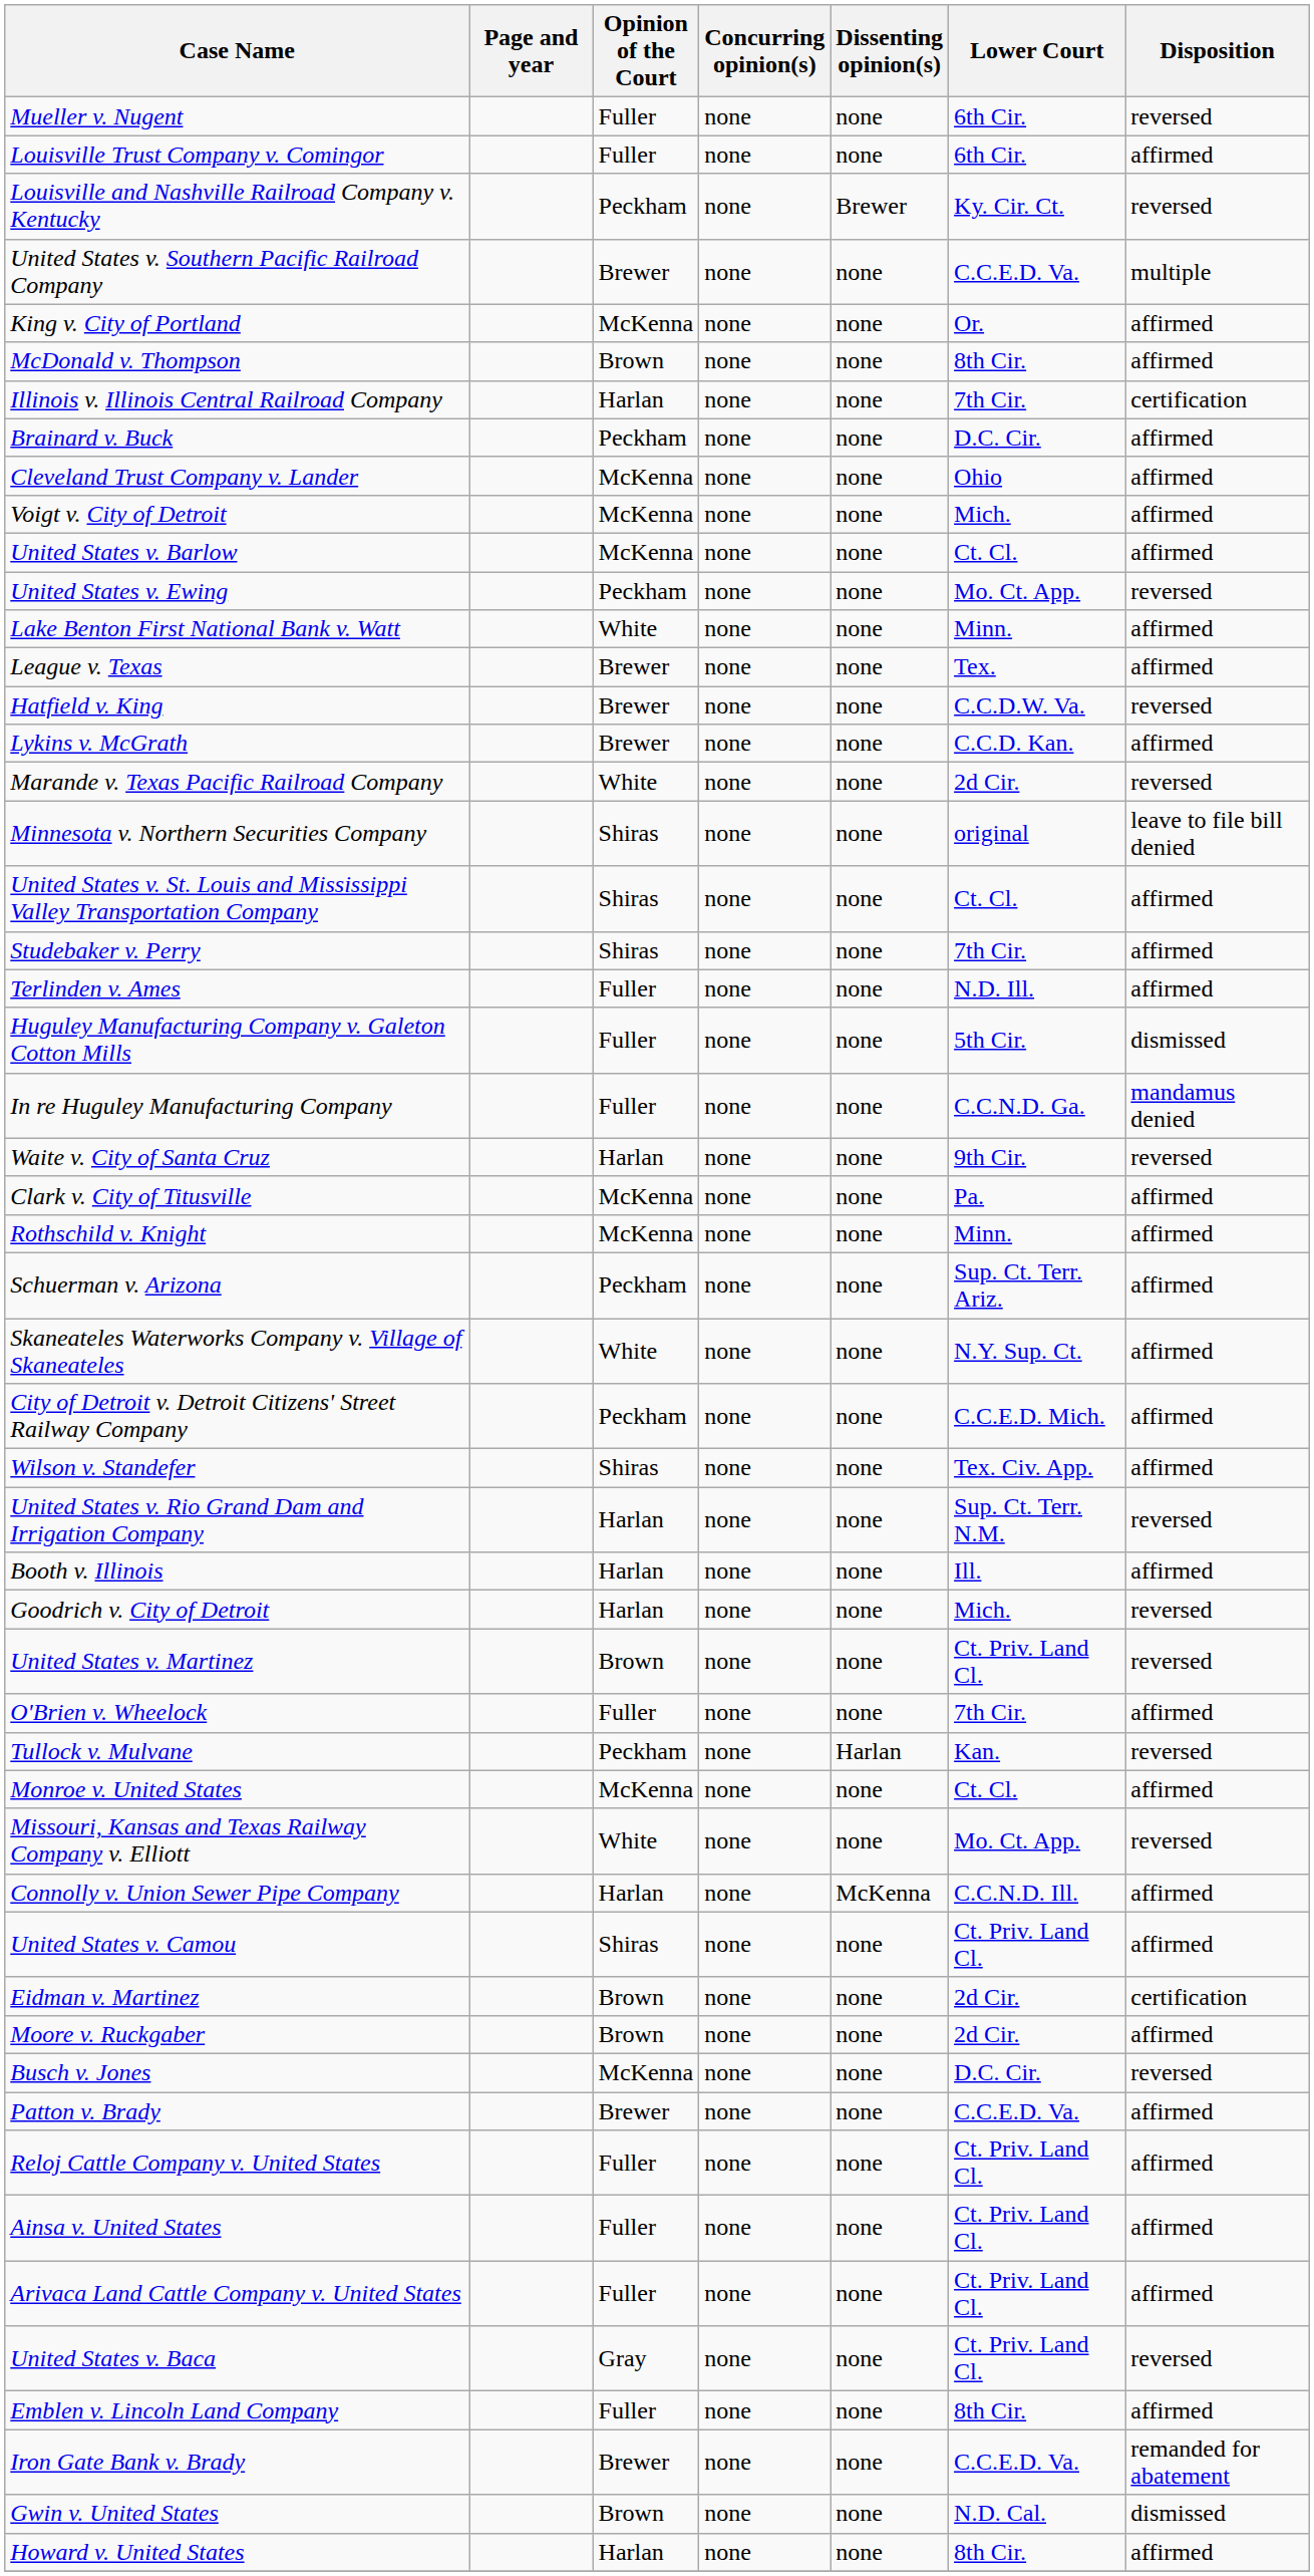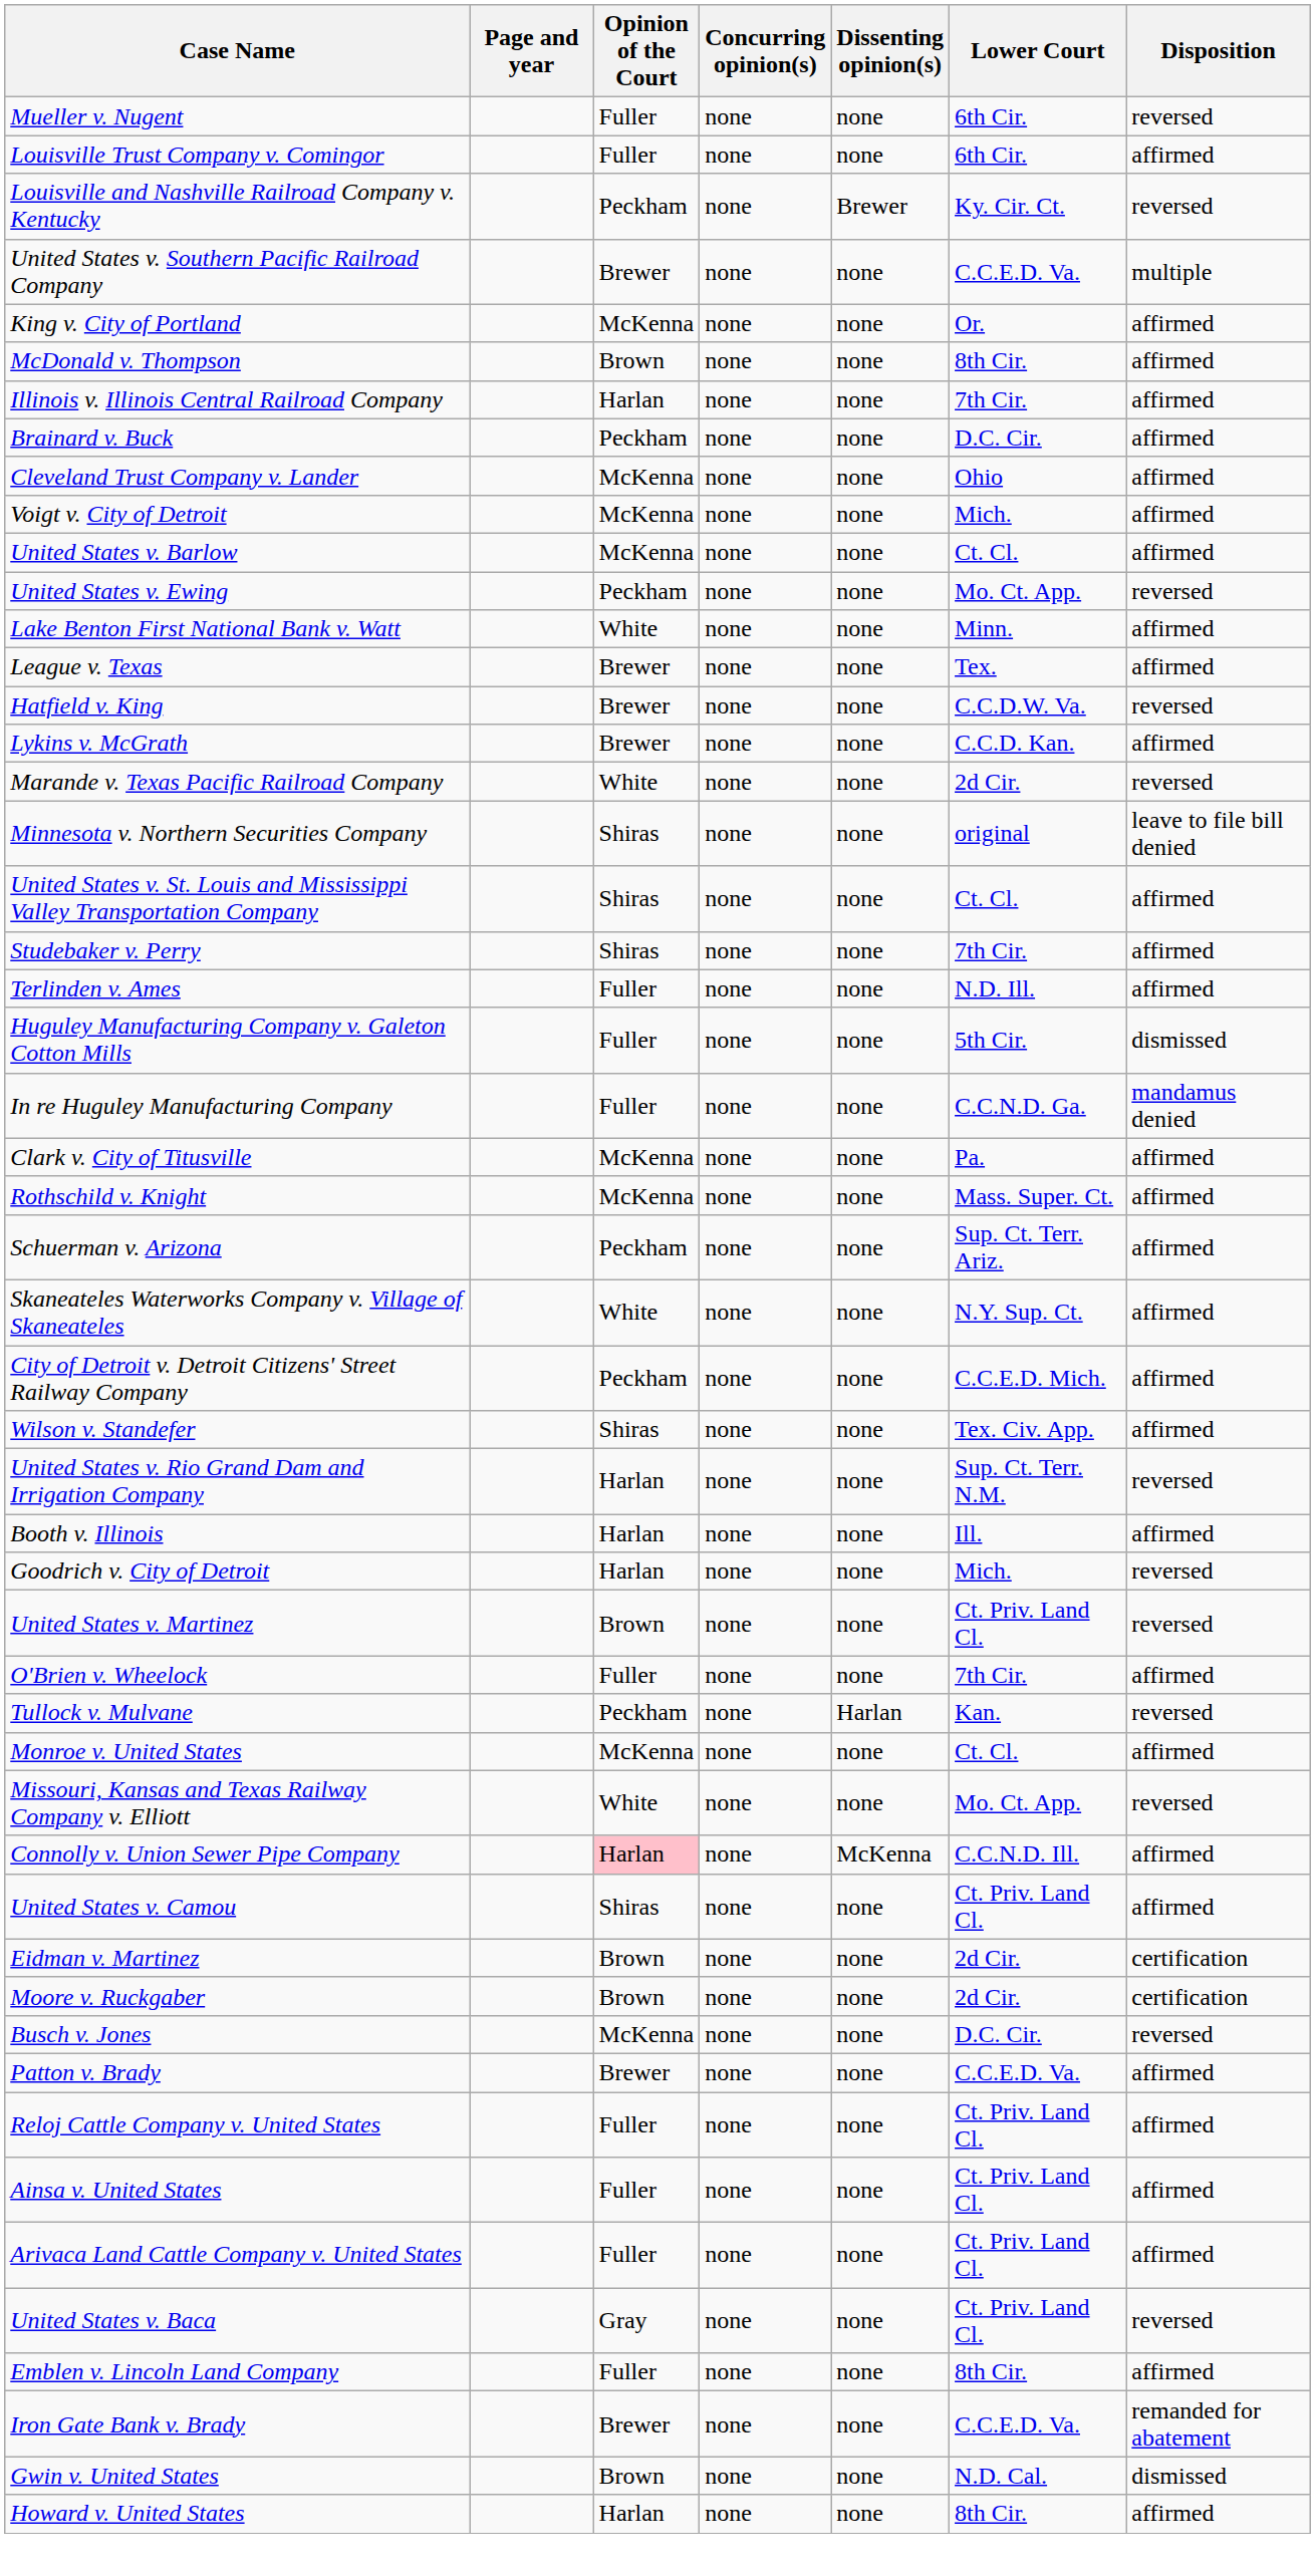Illinois v. Illinois Central Railroad Company | Disposition: certification -> affirmed
- row: Waite v. City of Santa Cruz | Harlan | none | none | 9th Cir. | reversed
Rothschild v. Knight | Lower Court: Minn. -> Mass. Super. Ct.
Connolly v. Union Sewer Pipe Company | Opinion of the Court: no background -> pink background
Moore v. Ruckgaber | Disposition: affirmed -> certification
